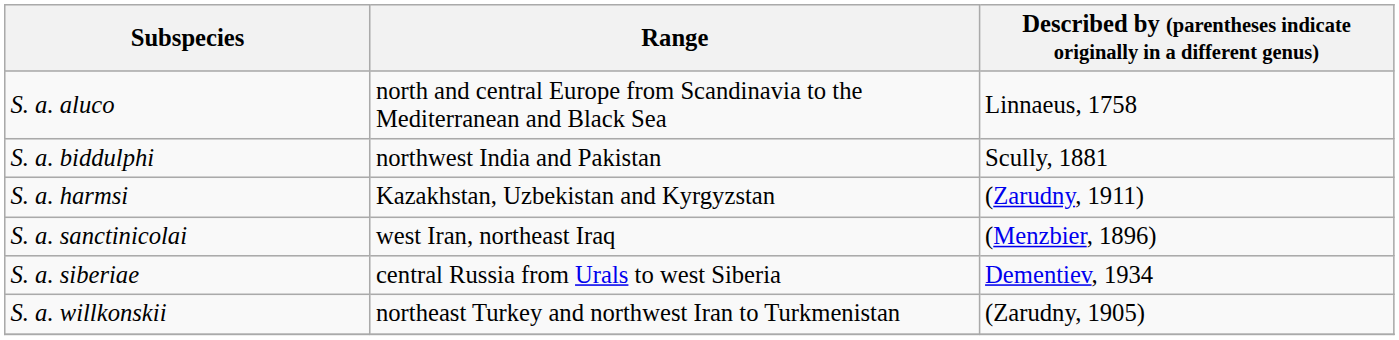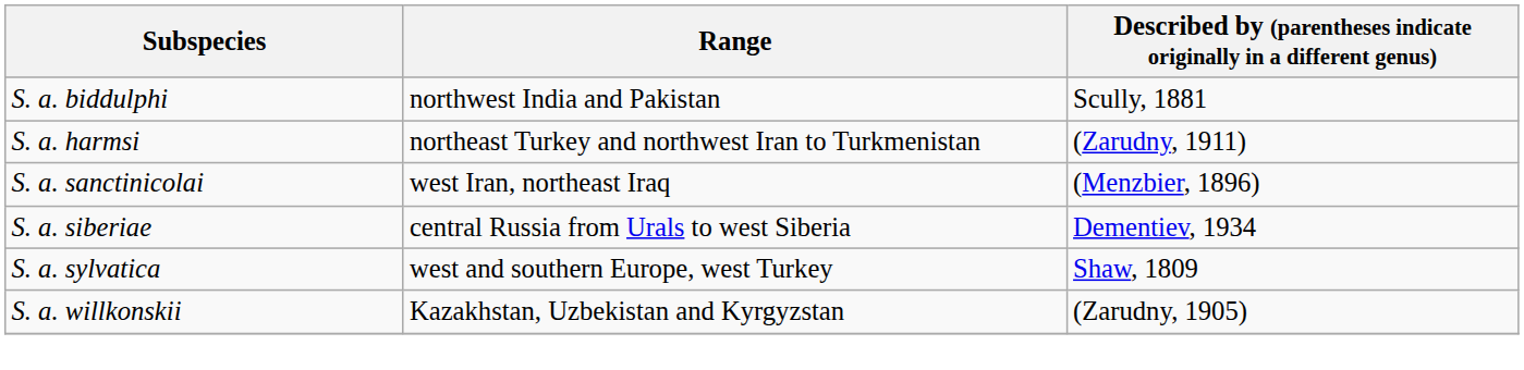- row: S. a. aluco | north and central Europe from Scandinavia to the Mediterranean and Black Sea | Linnaeus, 1758
S. a. harmsi | Range: Kazakhstan, Uzbekistan and Kyrgyzstan -> northeast Turkey and northwest Iran to Turkmenistan
+ row: S. a. sylvatica | west and southern Europe, west Turkey | Shaw, 1809
S. a. willkonskii | Range: northeast Turkey and northwest Iran to Turkmenistan -> Kazakhstan, Uzbekistan and Kyrgyzstan
